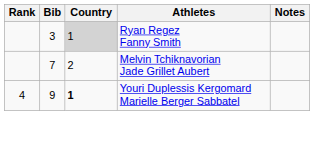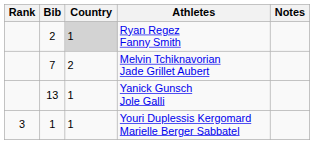Ryan Regez Fanny Smith | Bib: 3 -> 2
+ row: 13 | 1 | Yanick Gunsch Jole Galli
Youri Duplessis Kergomard Marielle Berger Sabbatel | Rank: 4 -> 3
Youri Duplessis Kergomard Marielle Berger Sabbatel | Bib: 9 -> 1
Youri Duplessis Kergomard Marielle Berger Sabbatel | Country: bold -> normal
